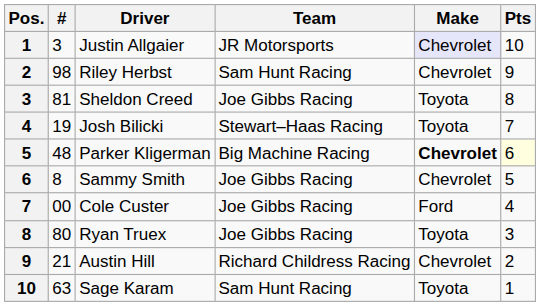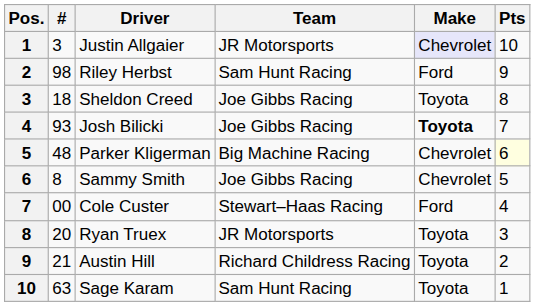Riley Herbst | Make: Chevrolet -> Ford
Sheldon Creed | #: 81 -> 18
Josh Bilicki | #: 19 -> 93
Josh Bilicki | Team: Stewart–Haas Racing -> Joe Gibbs Racing
Josh Bilicki | Make: normal -> bold
Parker Kligerman | Make: bold -> normal
Cole Custer | Team: Joe Gibbs Racing -> Stewart–Haas Racing
Ryan Truex | #: 80 -> 20
Ryan Truex | Team: Joe Gibbs Racing -> JR Motorsports
Austin Hill | Make: Chevrolet -> Toyota
